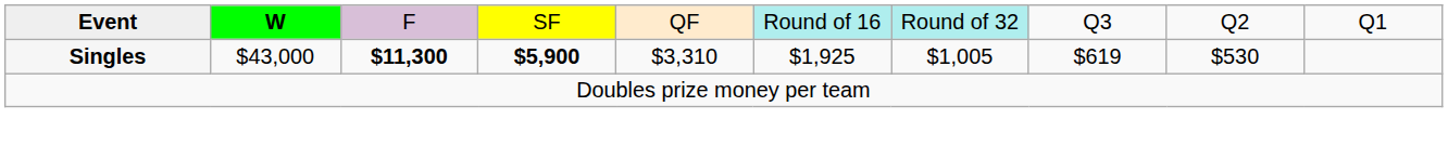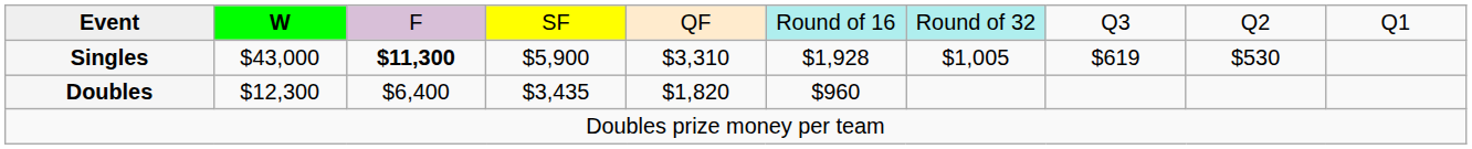Singles | column 4: bold -> normal
Singles | column 6: $1,925 -> $1,928
+ row: Doubles | $12,300 | $6,400 | $3,435 | $1,820 | $960
